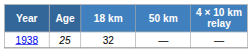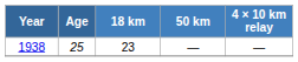1938 | 18 km: 32 -> 23
